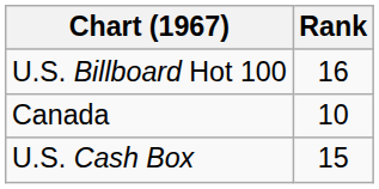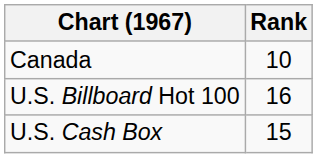rows swapped: Canada <-> U.S. Billboard Hot 100
